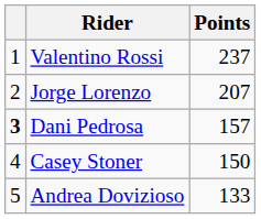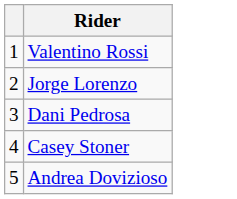- column: Points | 237 | 207 | 157 | 150 | 133
Dani Pedrosa | column 1: bold -> normal
